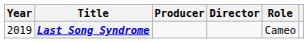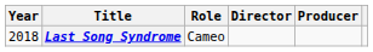columns swapped: Role <-> Producer
Last Song Syndrome | Year: 2019 -> 2018
